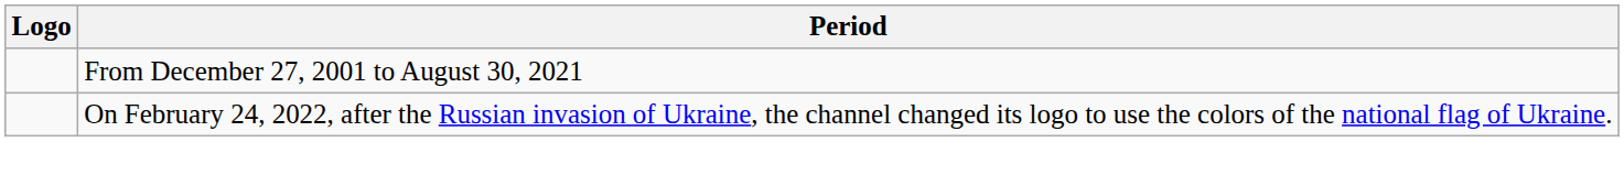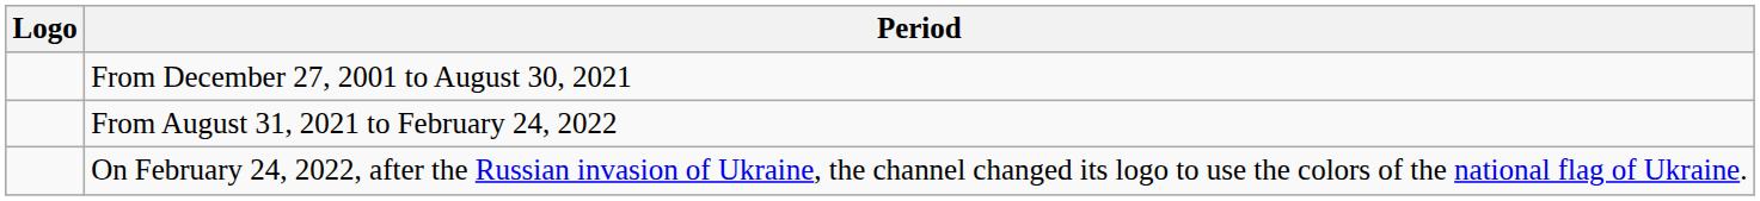+ row: From August 31, 2021 to February 24, 2022
